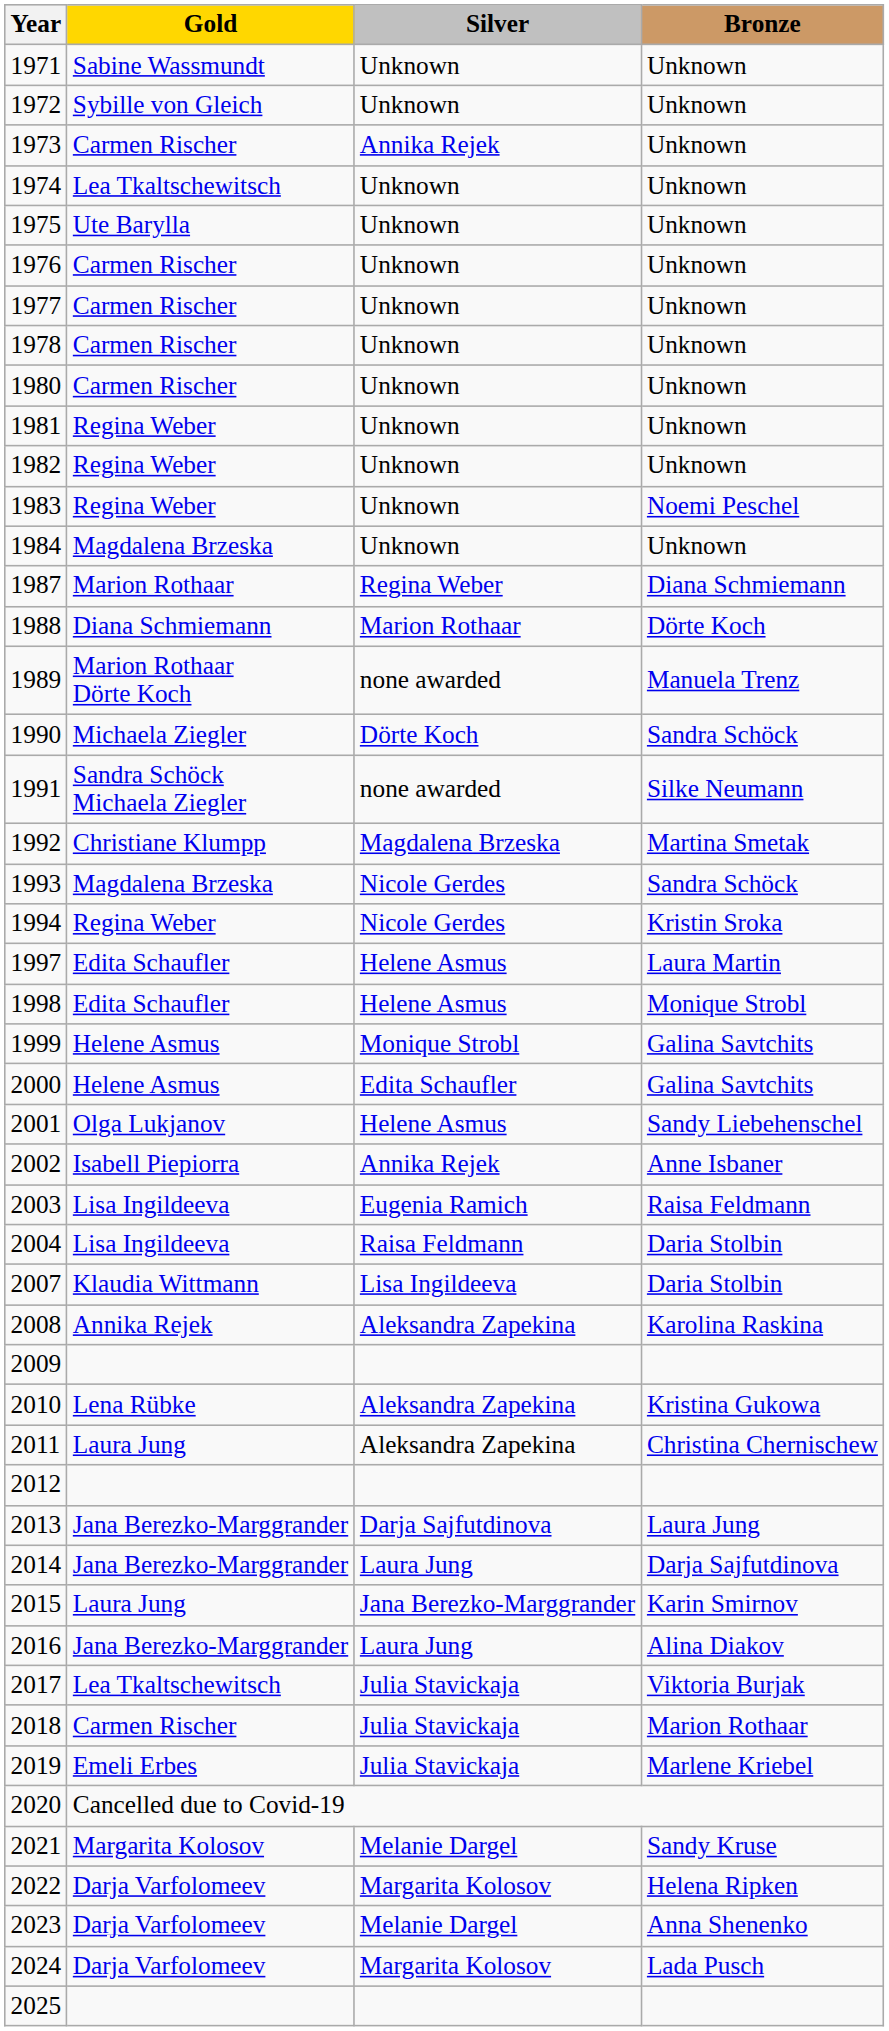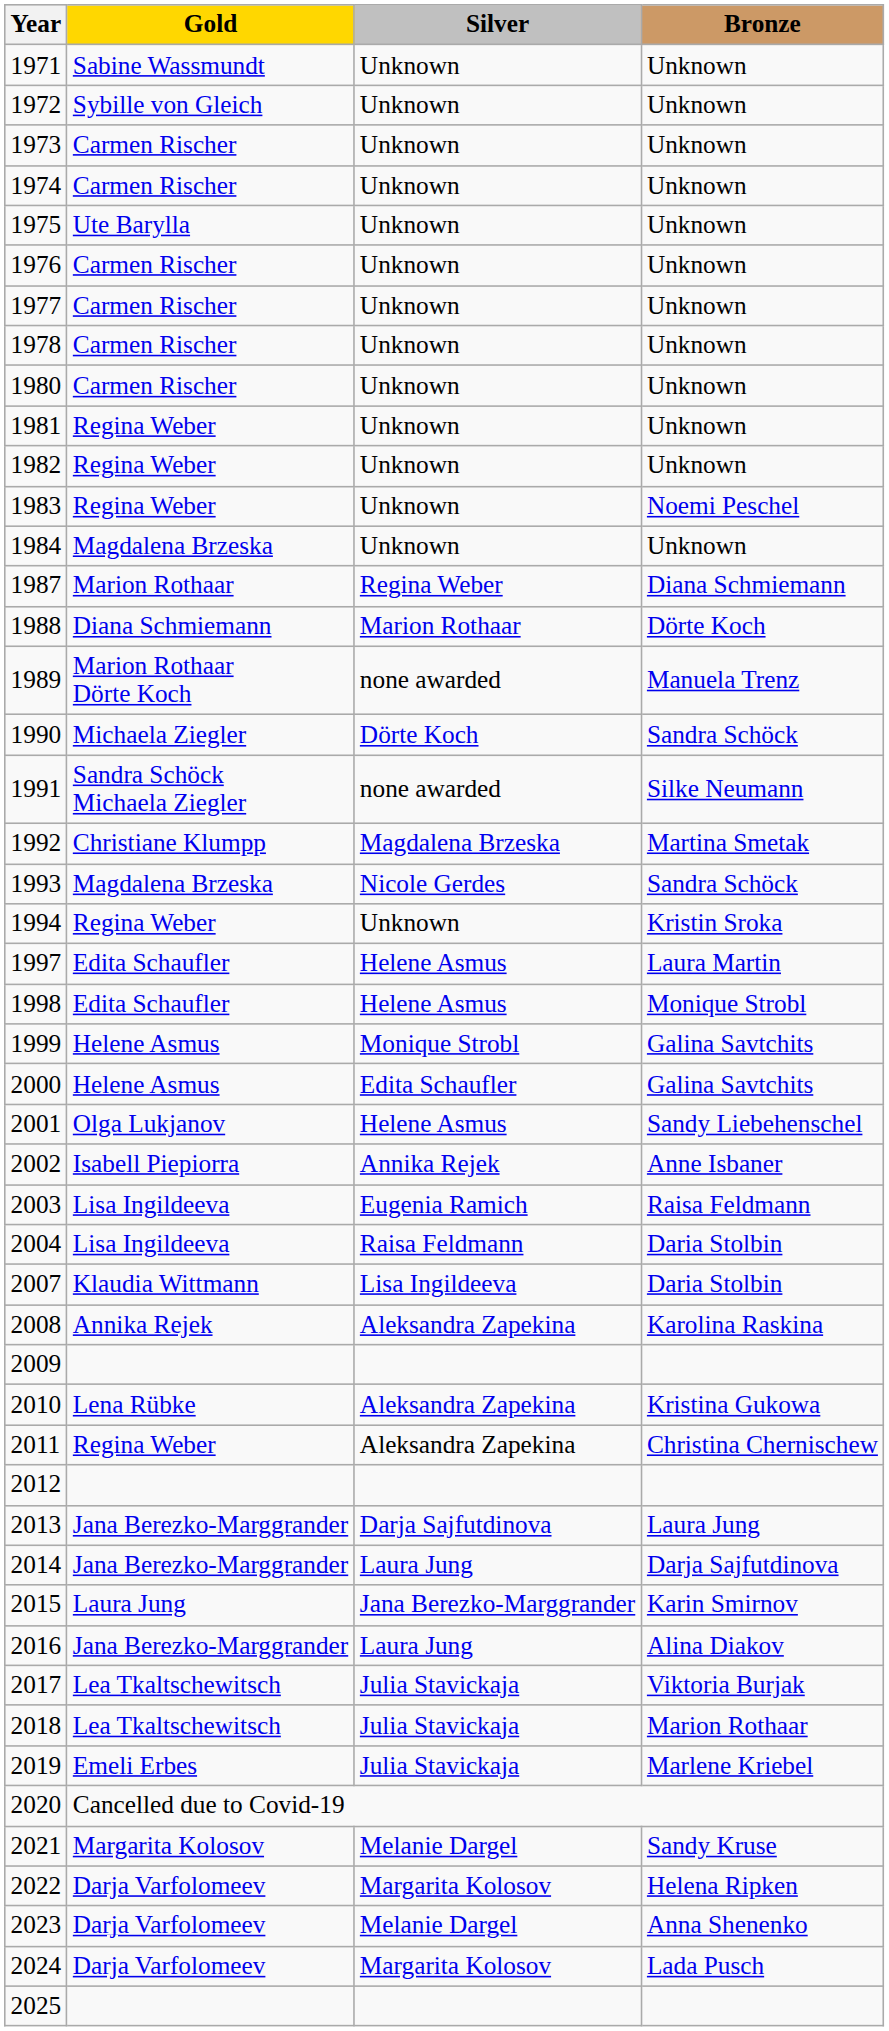1973 | Silver: Annika Rejek -> Unknown
1974 | Gold: Lea Tkaltschewitsch -> Carmen Rischer
1994 | Silver: Nicole Gerdes -> Unknown
2011 | Gold: Laura Jung -> Regina Weber
2018 | Gold: Carmen Rischer -> Lea Tkaltschewitsch
